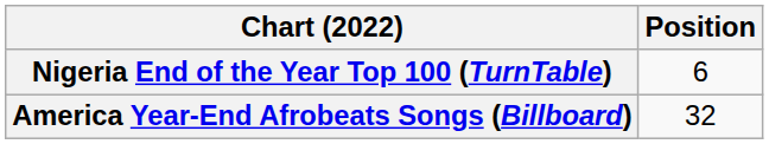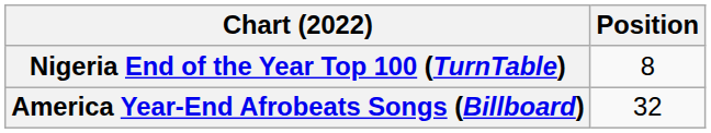Nigeria End of the Year Top 100 (TurnTable) | Position: 6 -> 8
